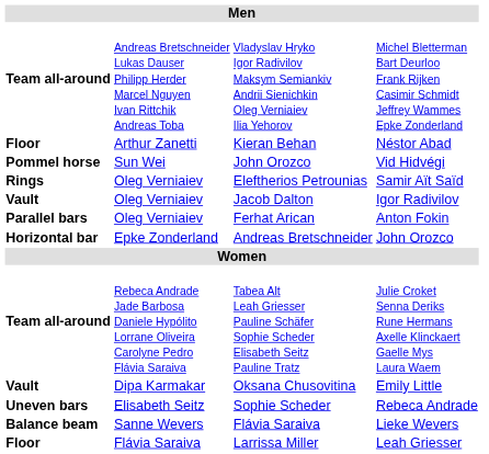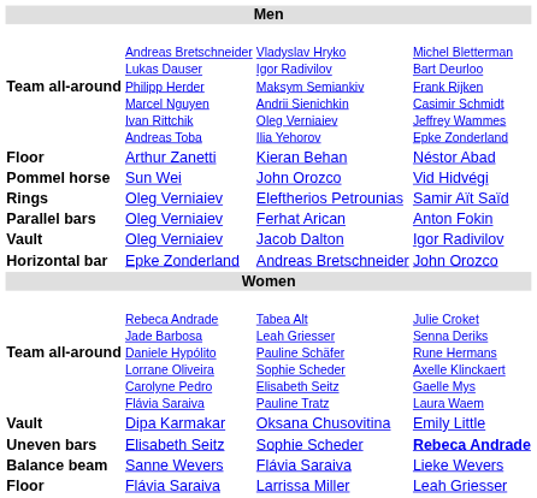rows swapped: Jacob Dalton <-> Ferhat Arican
Sophie Scheder | column 4: normal -> bold
